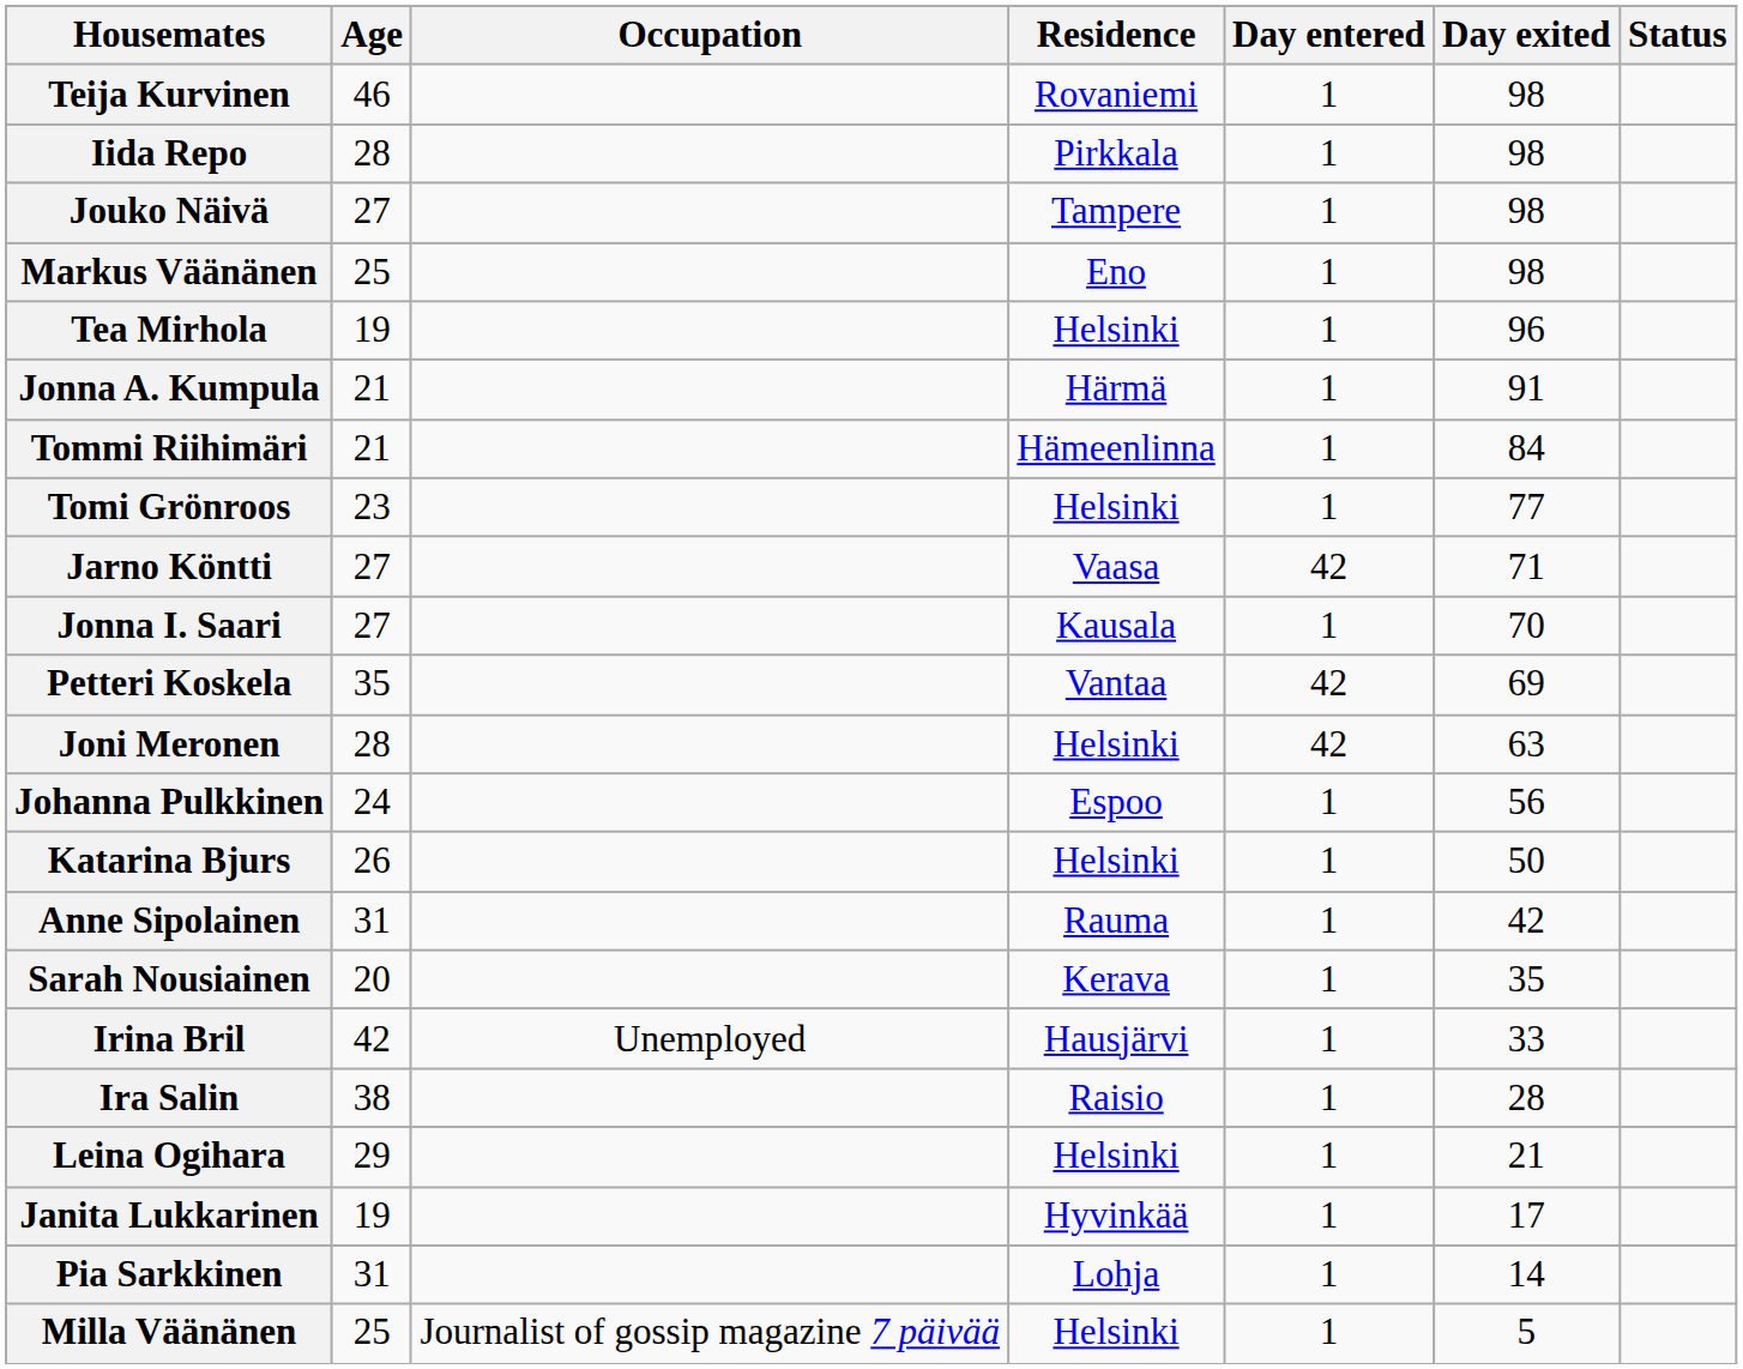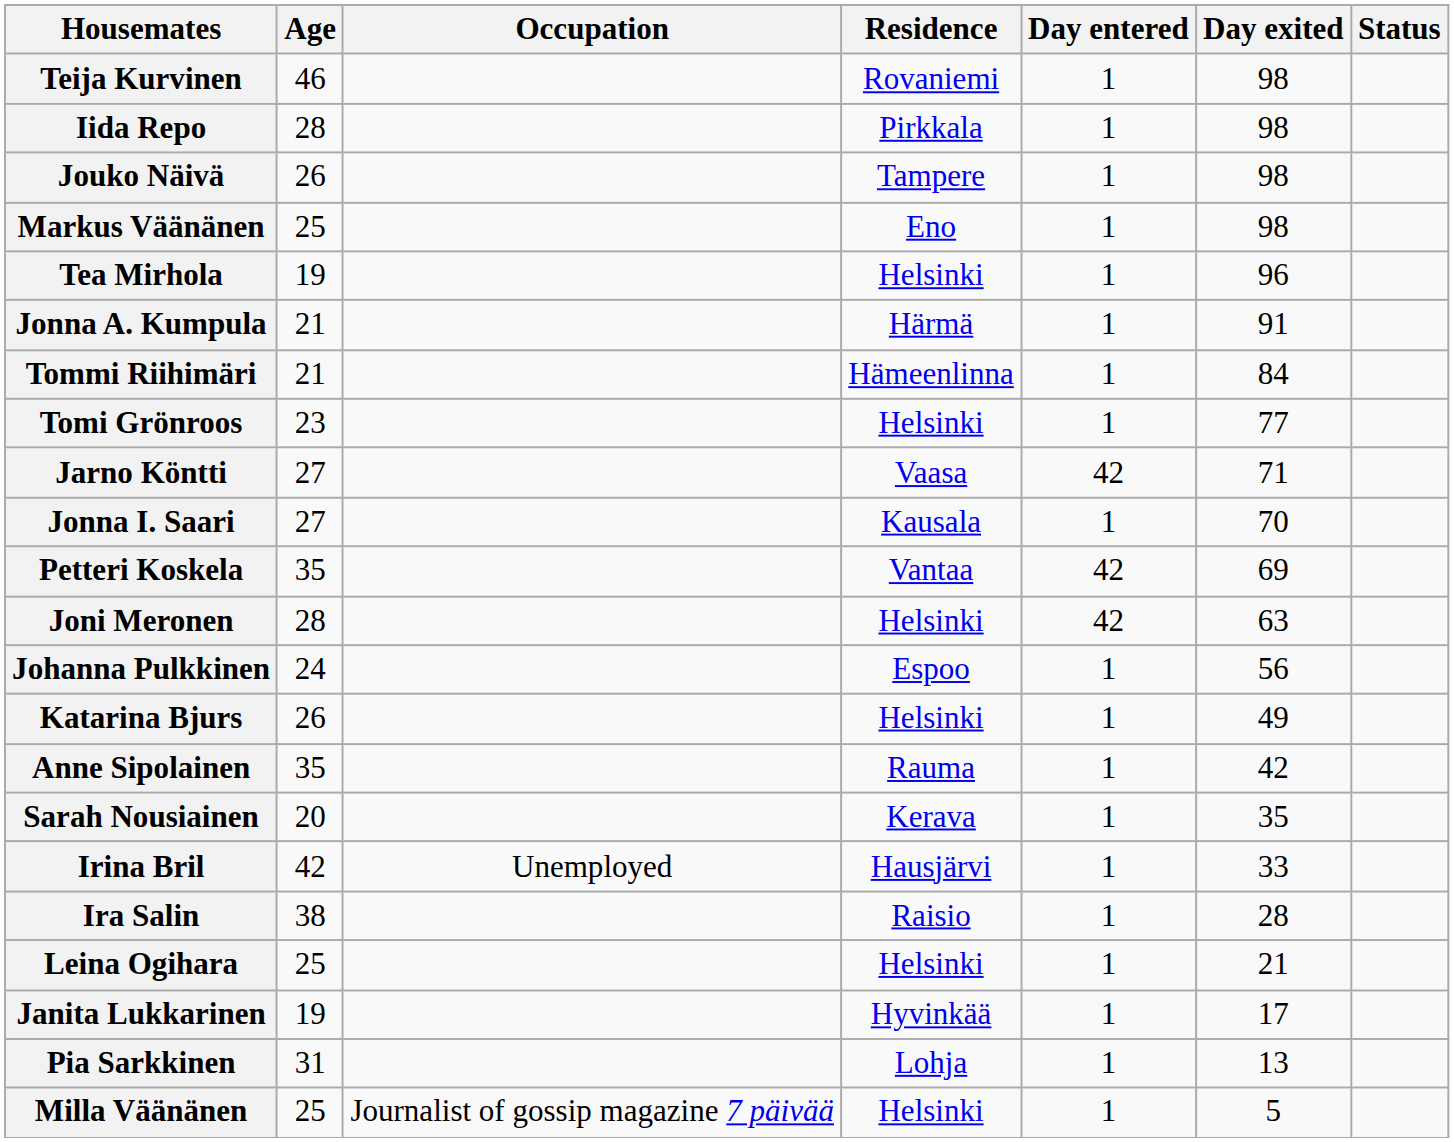Jouko Näivä | Age: 27 -> 26
Katarina Bjurs | Day exited: 50 -> 49
Anne Sipolainen | Age: 31 -> 35
Leina Ogihara | Age: 29 -> 25
Pia Sarkkinen | Day exited: 14 -> 13
